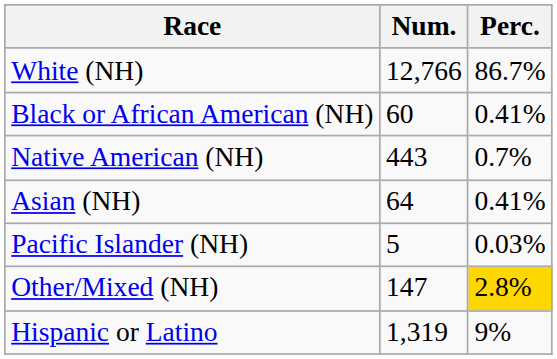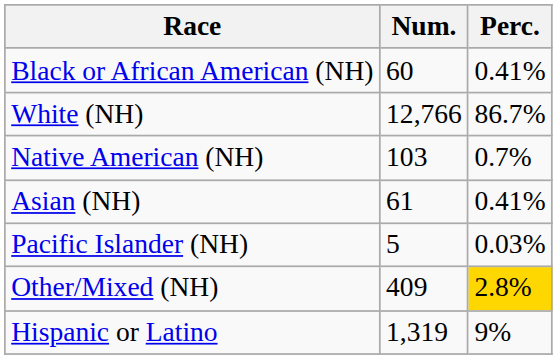rows swapped: White (NH) <-> Black or African American (NH)
Native American (NH) | Num.: 443 -> 103
Asian (NH) | Num.: 64 -> 61
Other/Mixed (NH) | Num.: 147 -> 409
